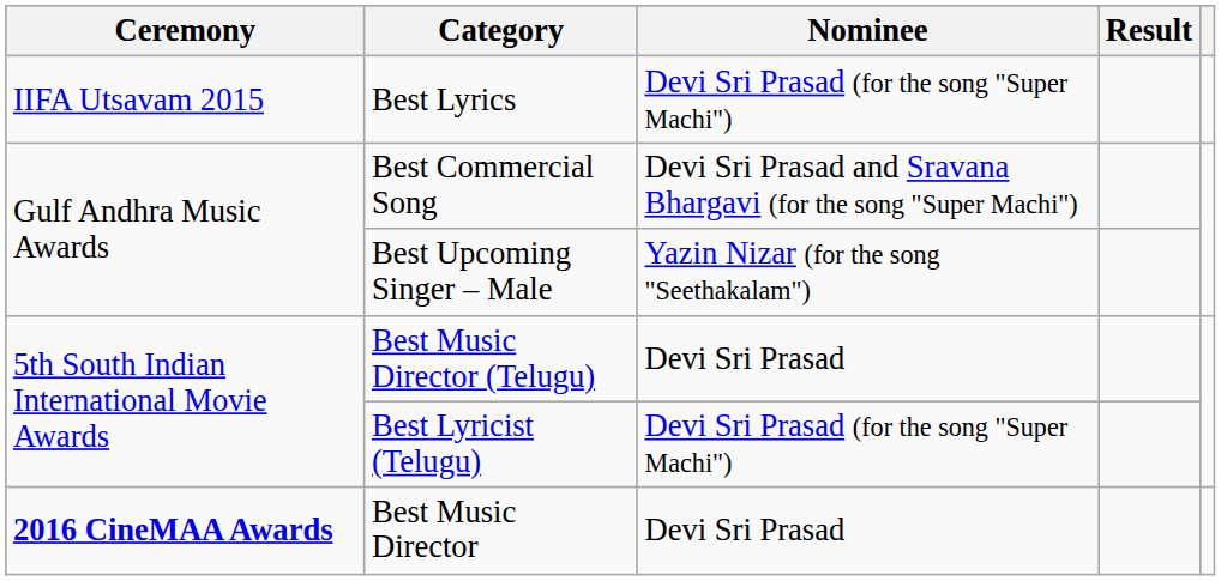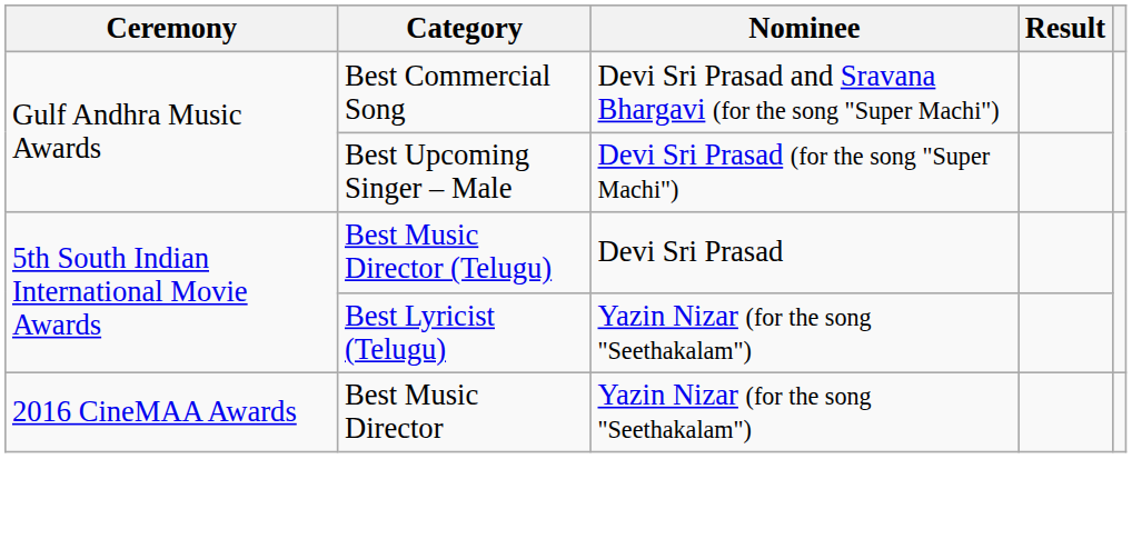- row: IIFA Utsavam 2015 | Best Lyrics | Devi Sri Prasad (for the song "Super Machi")
Best Upcoming Singer – Male | Nominee: Yazin Nizar (for the song "Seethakalam") -> Devi Sri Prasad (for the song "Super Machi")
Best Lyricist (Telugu) | Nominee: Devi Sri Prasad (for the song "Super Machi") -> Yazin Nizar (for the song "Seethakalam")
Best Music Director | Ceremony: bold -> normal
Best Music Director | Nominee: Devi Sri Prasad -> Yazin Nizar (for the song "Seethakalam")
